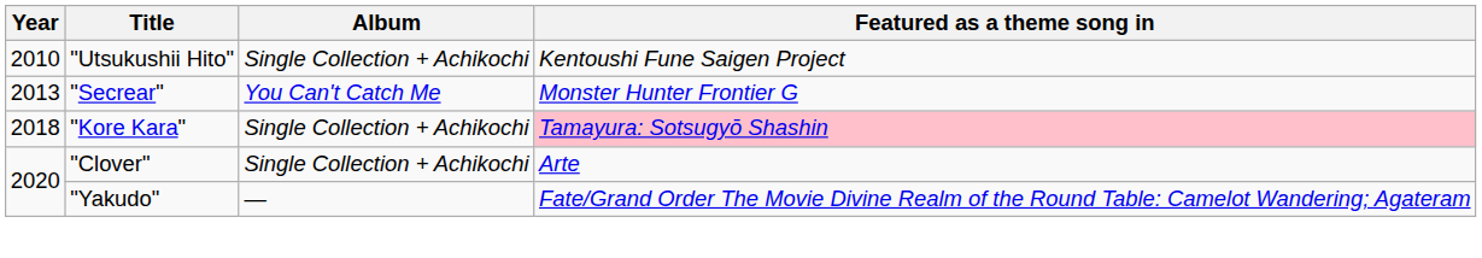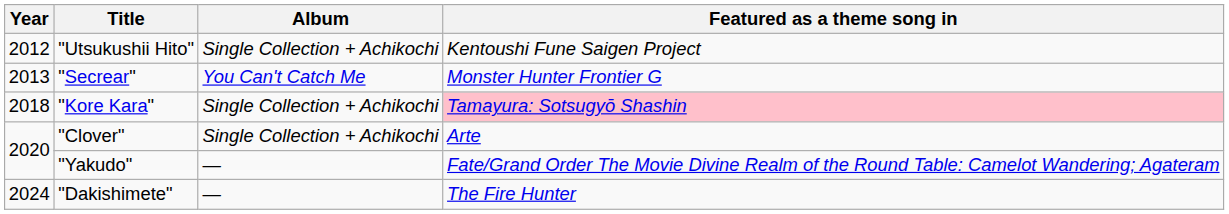"Utsukushii Hito" | Year: 2010 -> 2012
+ row: 2024 | "Dakishimete" | — | The Fire Hunter
